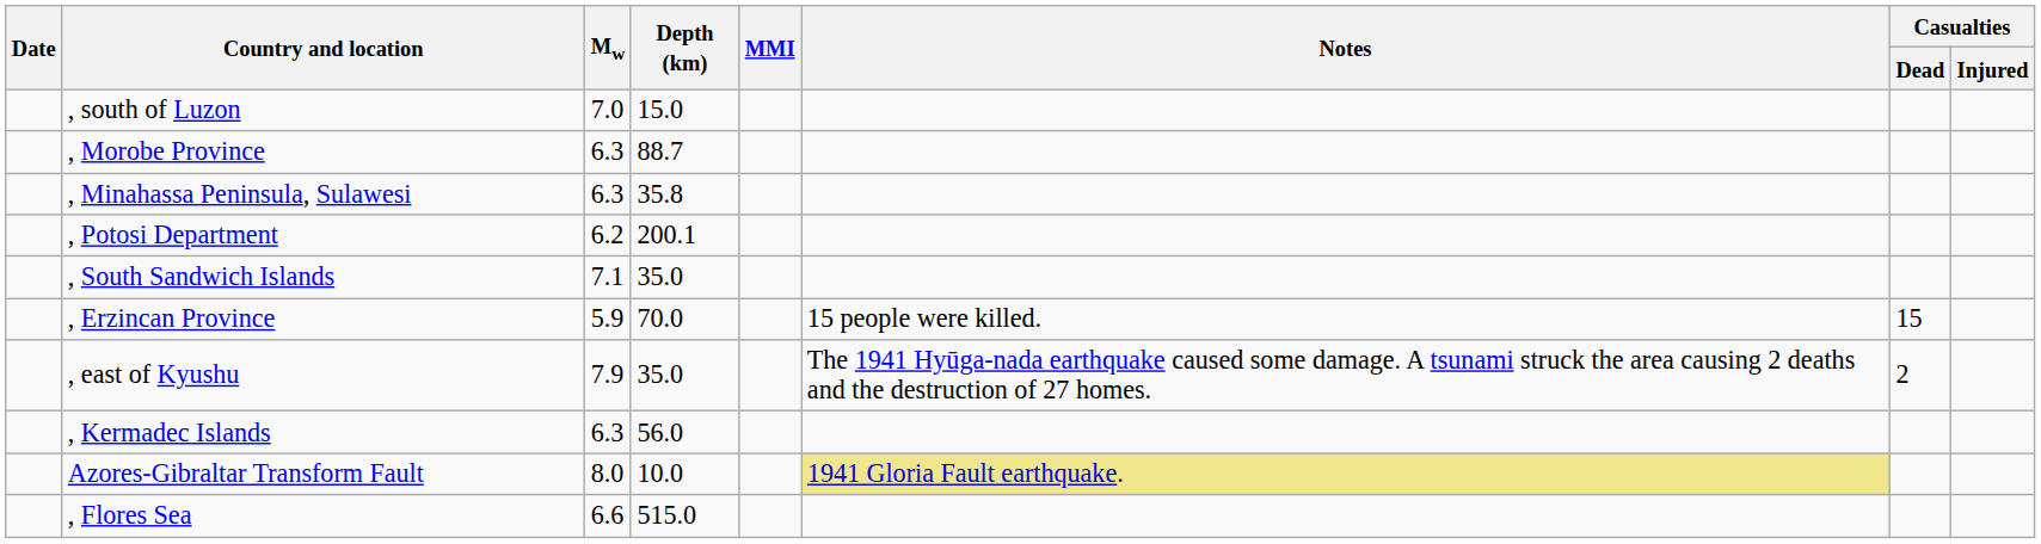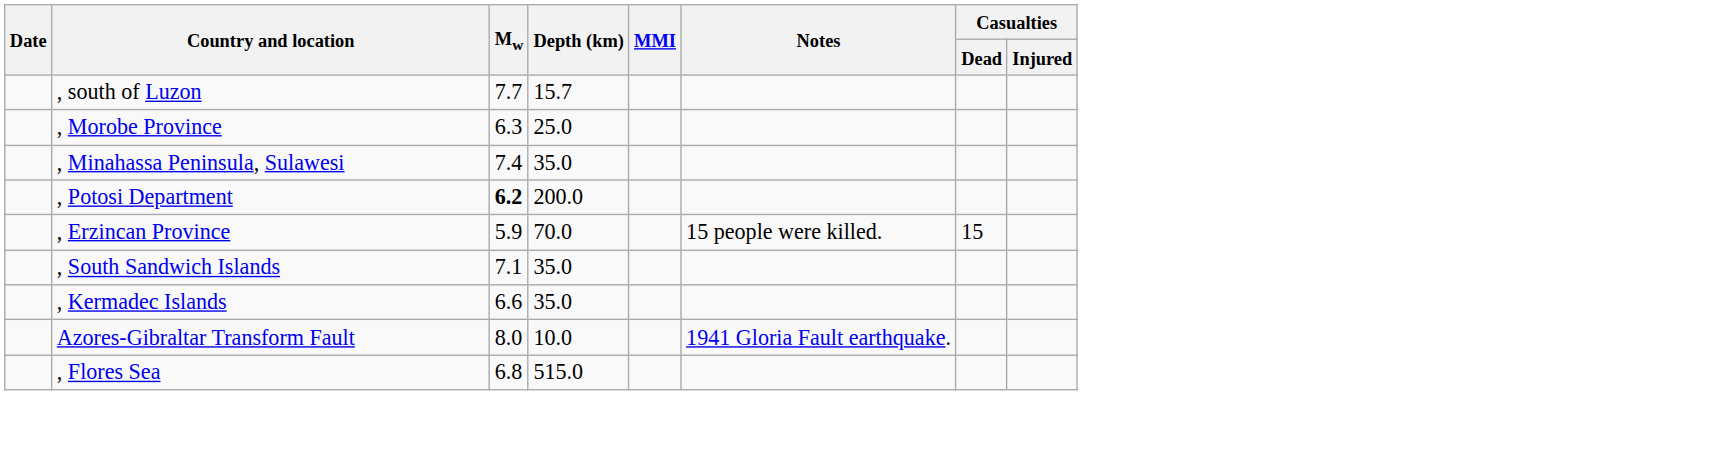, south of Luzon | Mw: 7.0 -> 7.7
, south of Luzon | Depth (km): 15.0 -> 15.7
, Morobe Province | Depth (km): 88.7 -> 25.0
, Minahassa Peninsula, Sulawesi | Mw: 6.3 -> 7.4
, Minahassa Peninsula, Sulawesi | Depth (km): 35.8 -> 35.0
, Potosi Department | Mw: normal -> bold
, Potosi Department | Depth (km): 200.1 -> 200.0
rows swapped: , Erzincan Province <-> , South Sandwich Islands
- row: , east of Kyushu | 7.9 | 35.0 | The 1941 Hyūga-nada earthquake caused some damage. A tsunami struck the area causing 2 deaths and the destruction of 27 homes. | 2
, Kermadec Islands | Mw: 6.3 -> 6.6
, Kermadec Islands | Depth (km): 56.0 -> 35.0
Azores-Gibraltar Transform Fault | Notes: khaki background -> no background
, Flores Sea | Mw: 6.6 -> 6.8
